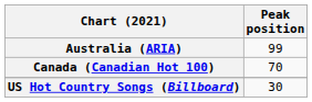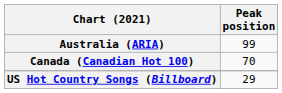US Hot Country Songs (Billboard) | Peak position: 30 -> 29
